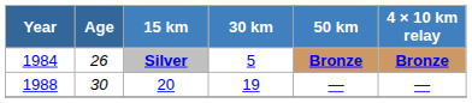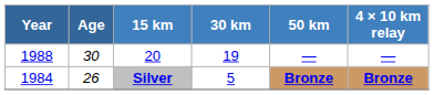rows swapped: Silver <-> 20
